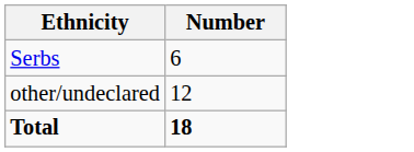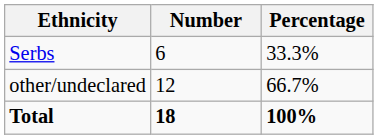+ column: Percentage | 33.3% | 66.7% | 100%
